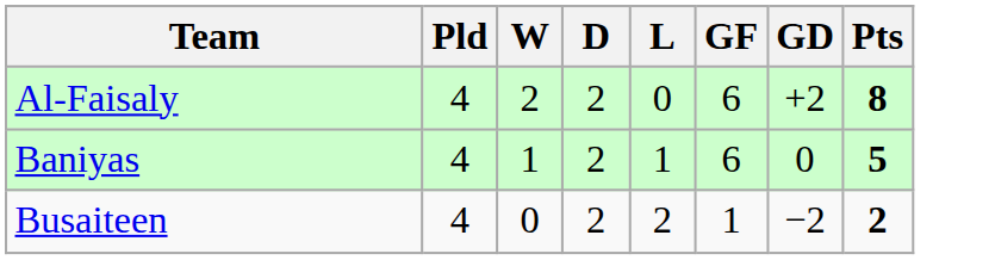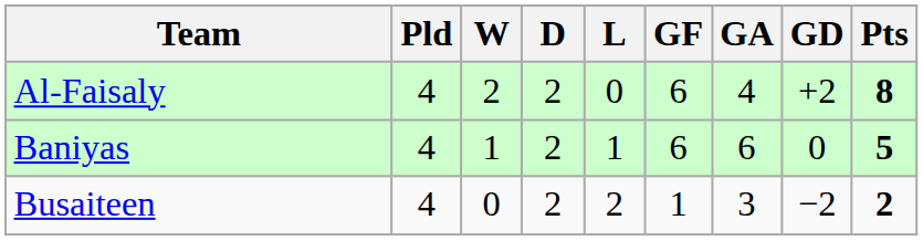+ column: GA | 4 | 6 | 3
